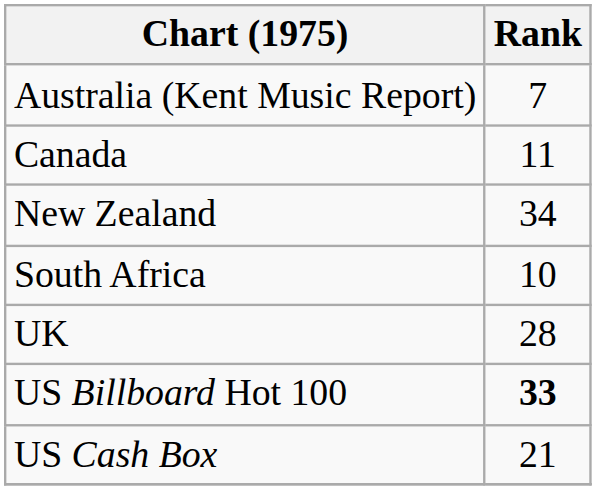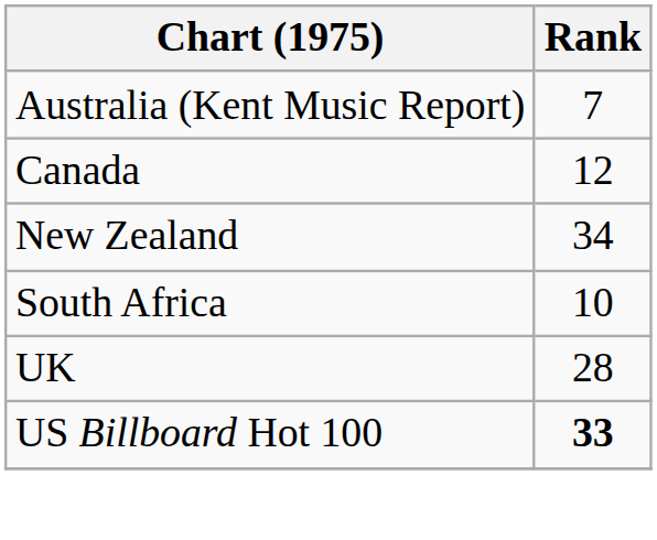Canada | Rank: 11 -> 12
- row: US Cash Box | 21
